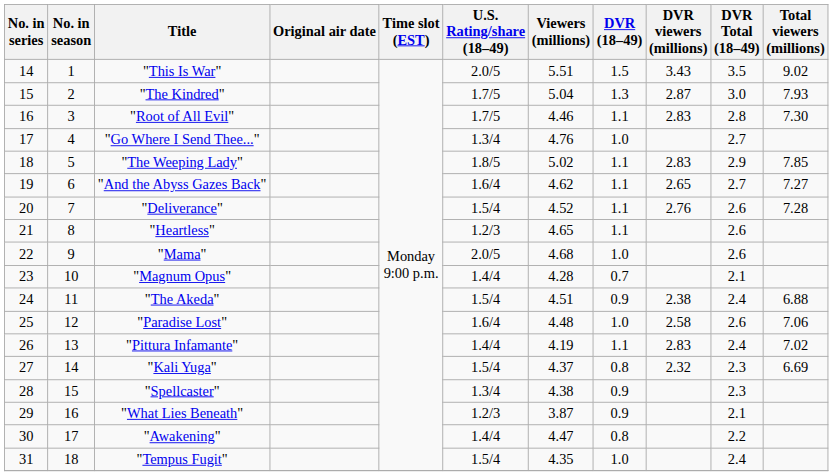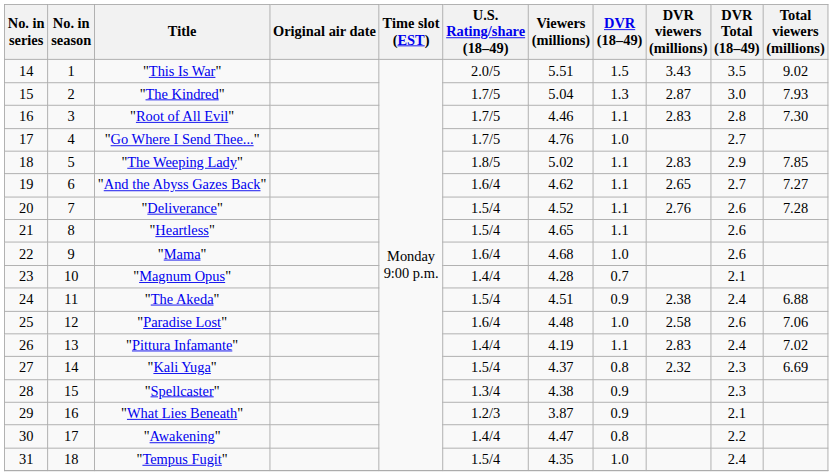"Go Where I Send Thee..." | U.S. Rating/share (18–49): 1.3/4 -> 1.7/5
"Heartless" | U.S. Rating/share (18–49): 1.2/3 -> 1.5/4
"Mama" | U.S. Rating/share (18–49): 2.0/5 -> 1.6/4
